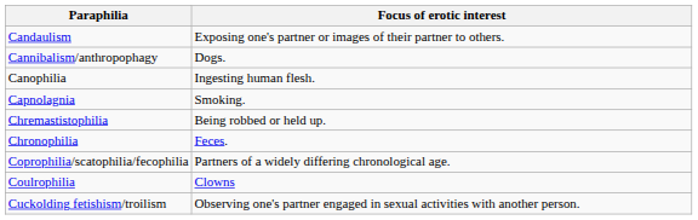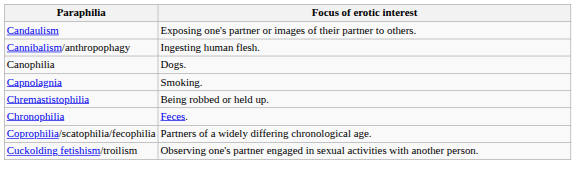Cannibalism/anthropophagy | Focus of erotic interest: Dogs. -> Ingesting human flesh.
Canophilia | Focus of erotic interest: Ingesting human flesh. -> Dogs.
- row: Coulrophilia | Clowns
